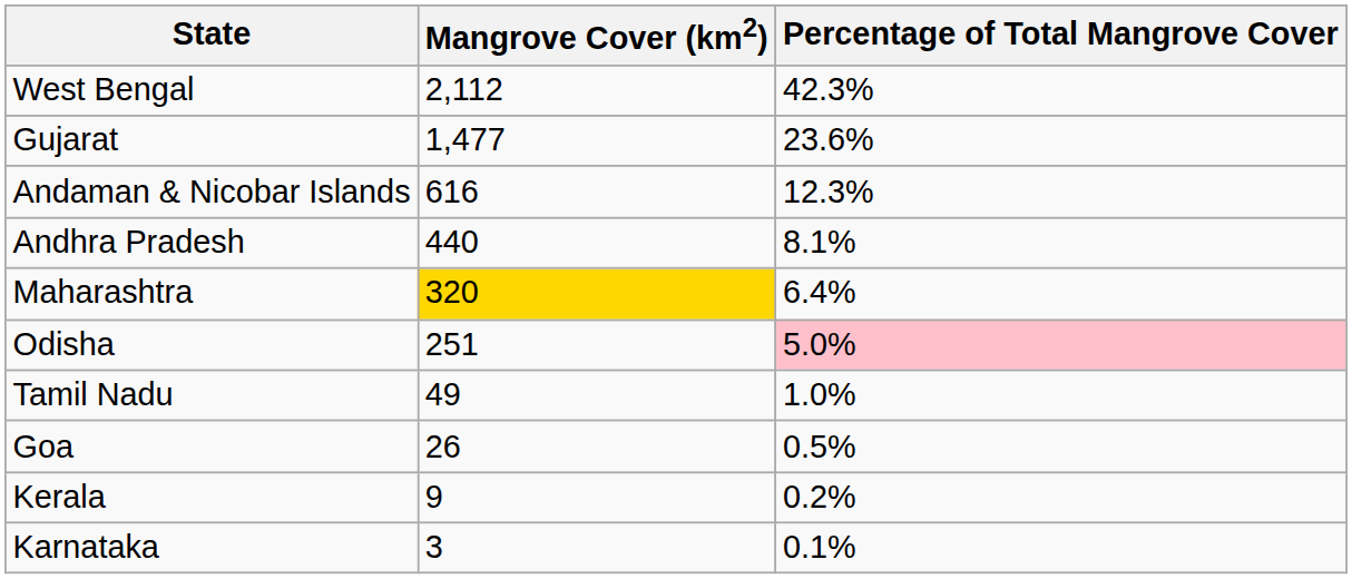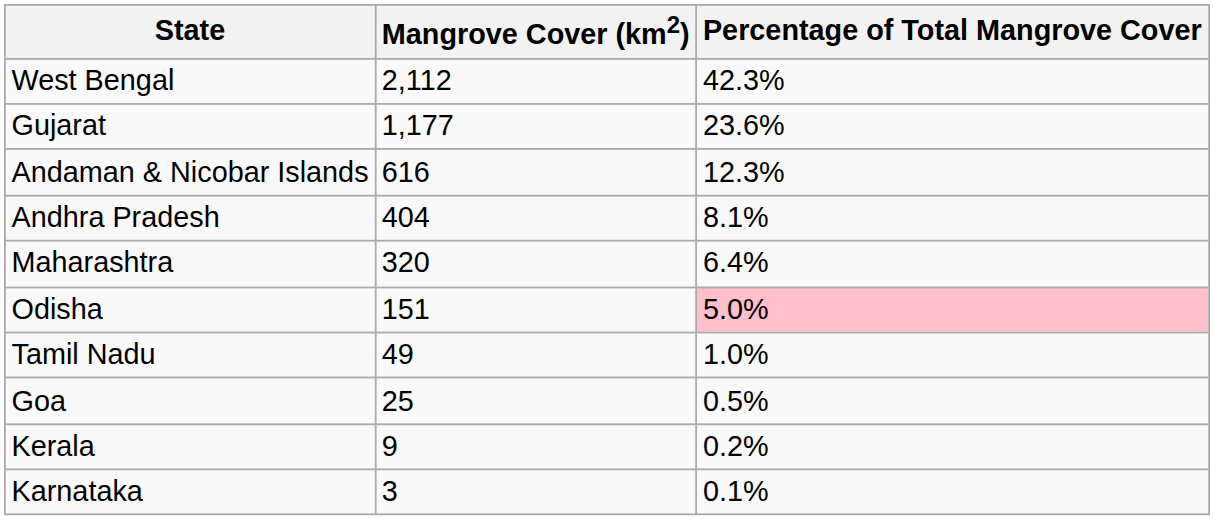Gujarat | Mangrove Cover (km2): 1,477 -> 1,177
Andhra Pradesh | Mangrove Cover (km2): 440 -> 404
Maharashtra | Mangrove Cover (km2): gold background -> no background
Odisha | Mangrove Cover (km2): 251 -> 151
Goa | Mangrove Cover (km2): 26 -> 25
